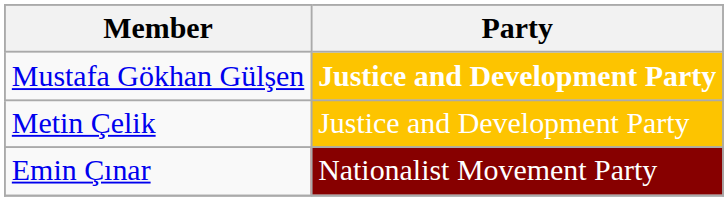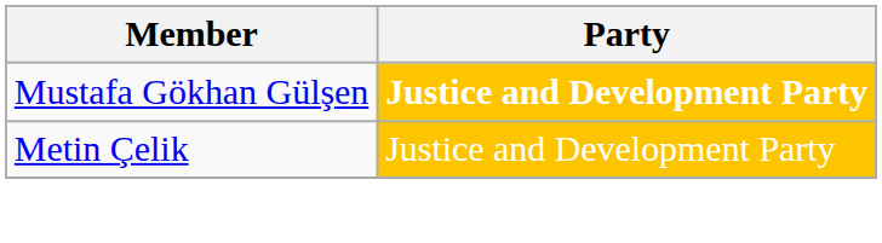- row: Emin Çınar | Nationalist Movement Party
